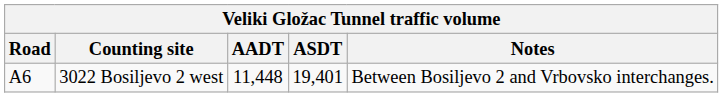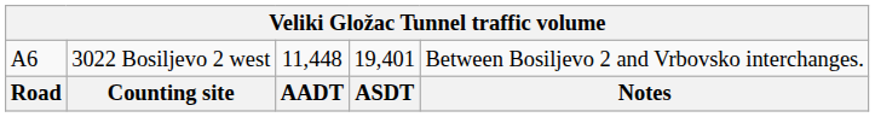rows swapped: Road <-> A6
